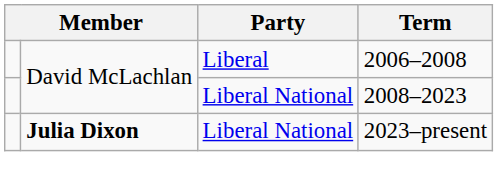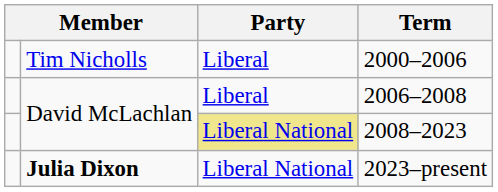+ row: Tim Nicholls | Liberal | 2000–2006
2008–2023 | Party: no background -> khaki background
